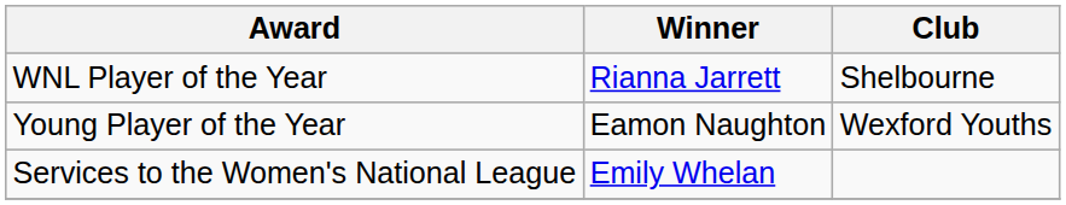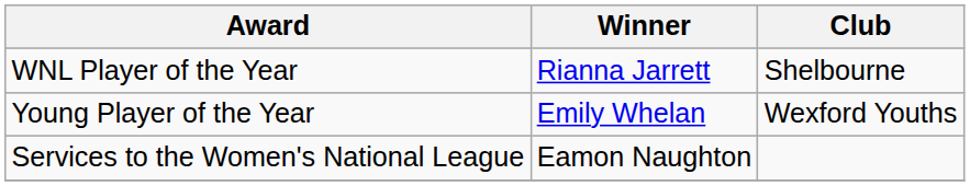Young Player of the Year | Winner: Eamon Naughton -> Emily Whelan
Services to the Women's National League | Winner: Emily Whelan -> Eamon Naughton
